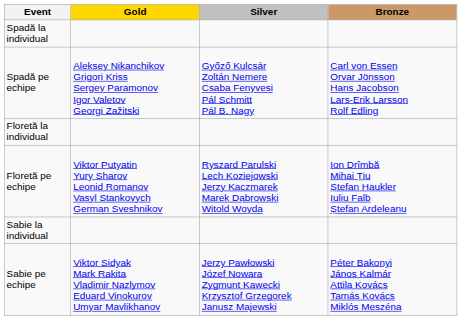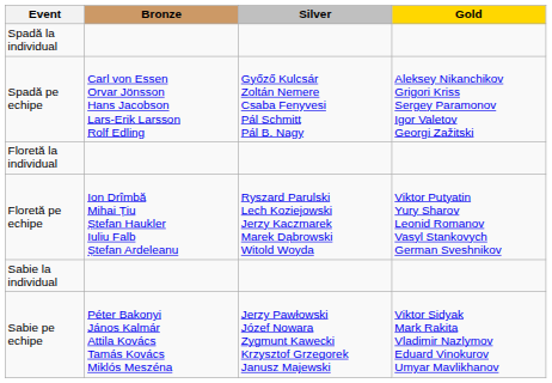columns swapped: Gold <-> Bronze
